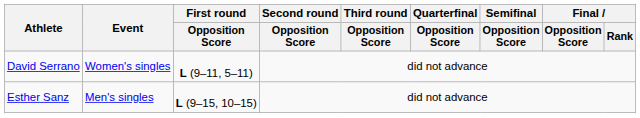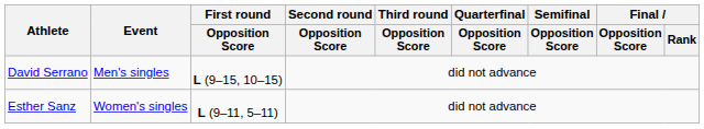David Serrano | Event: Women's singles -> Men's singles
David Serrano | First round / Opposition Score: L (9–11, 5–11) -> L (9–15, 10–15)
Esther Sanz | Event: Men's singles -> Women's singles
Esther Sanz | First round / Opposition Score: L (9–15, 10–15) -> L (9–11, 5–11)
